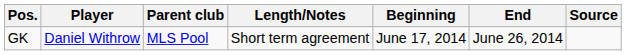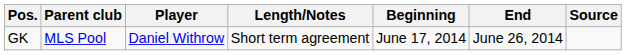columns swapped: Player <-> Parent club
